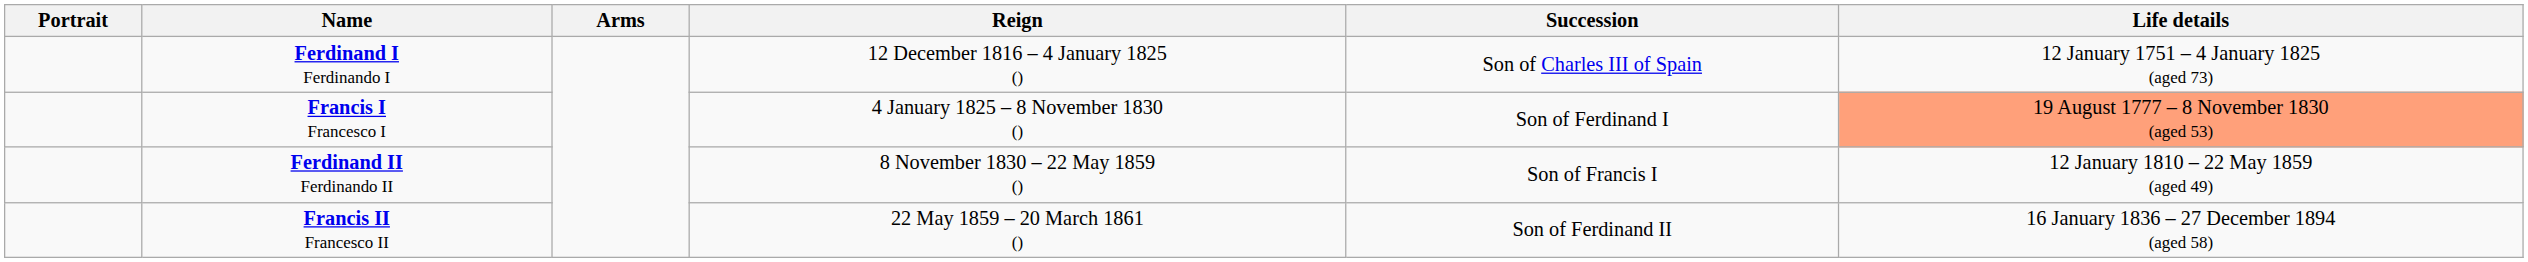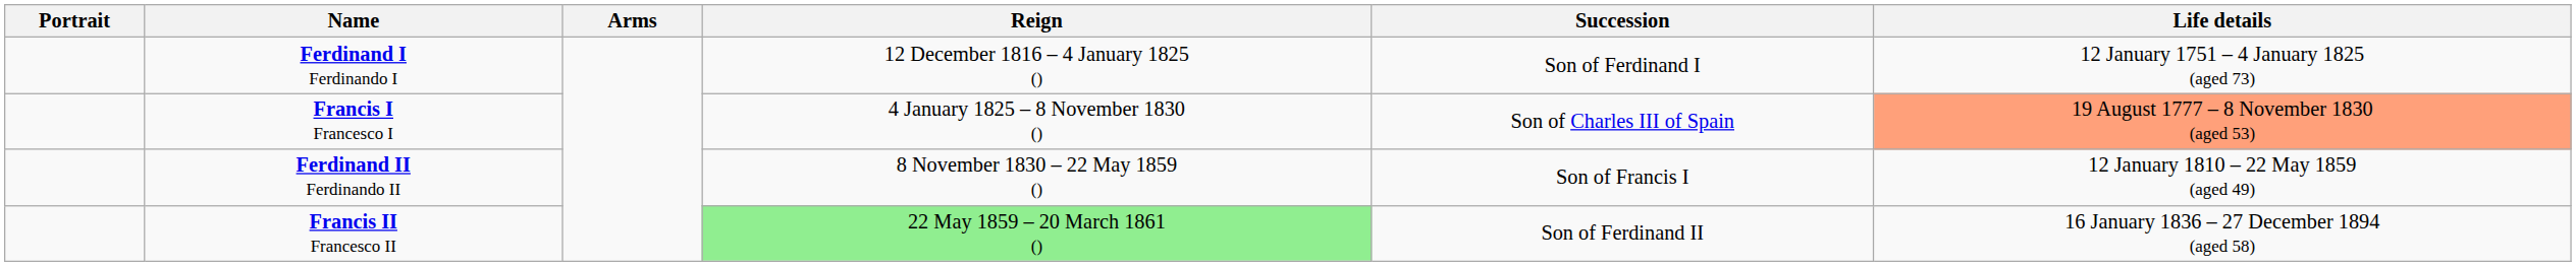Ferdinand I Ferdinando I | Succession: Son of Charles III of Spain -> Son of Ferdinand I
Francis I Francesco I | Succession: Son of Ferdinand I -> Son of Charles III of Spain
Francis II Francesco II | Reign: no background -> lightgreen background
